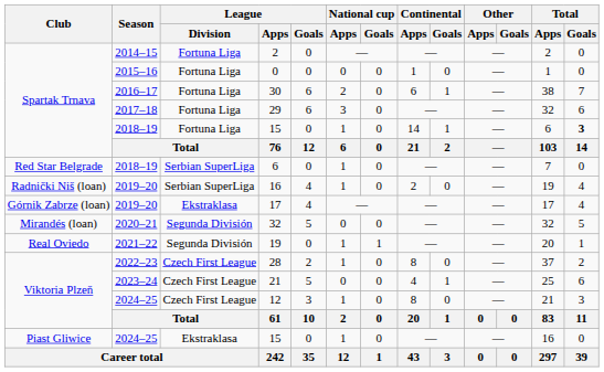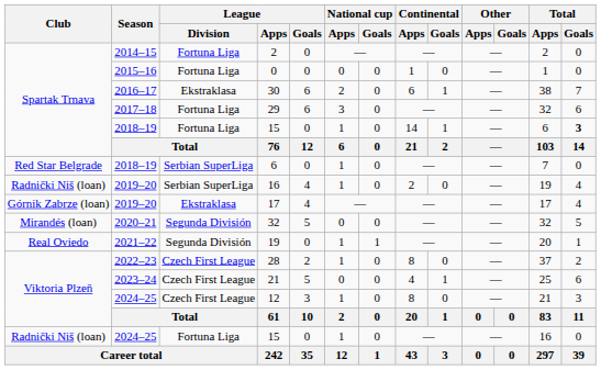30 | League / Division: Fortuna Liga -> Ekstraklasa
2024–25 / 15 | Club: Piast Gliwice -> Radnički Niš (loan)
2024–25 / 15 | League / Division: Ekstraklasa -> Fortuna Liga
